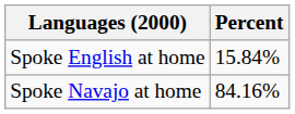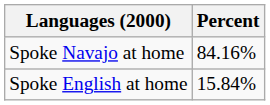rows swapped: Spoke Navajo at home <-> Spoke English at home
